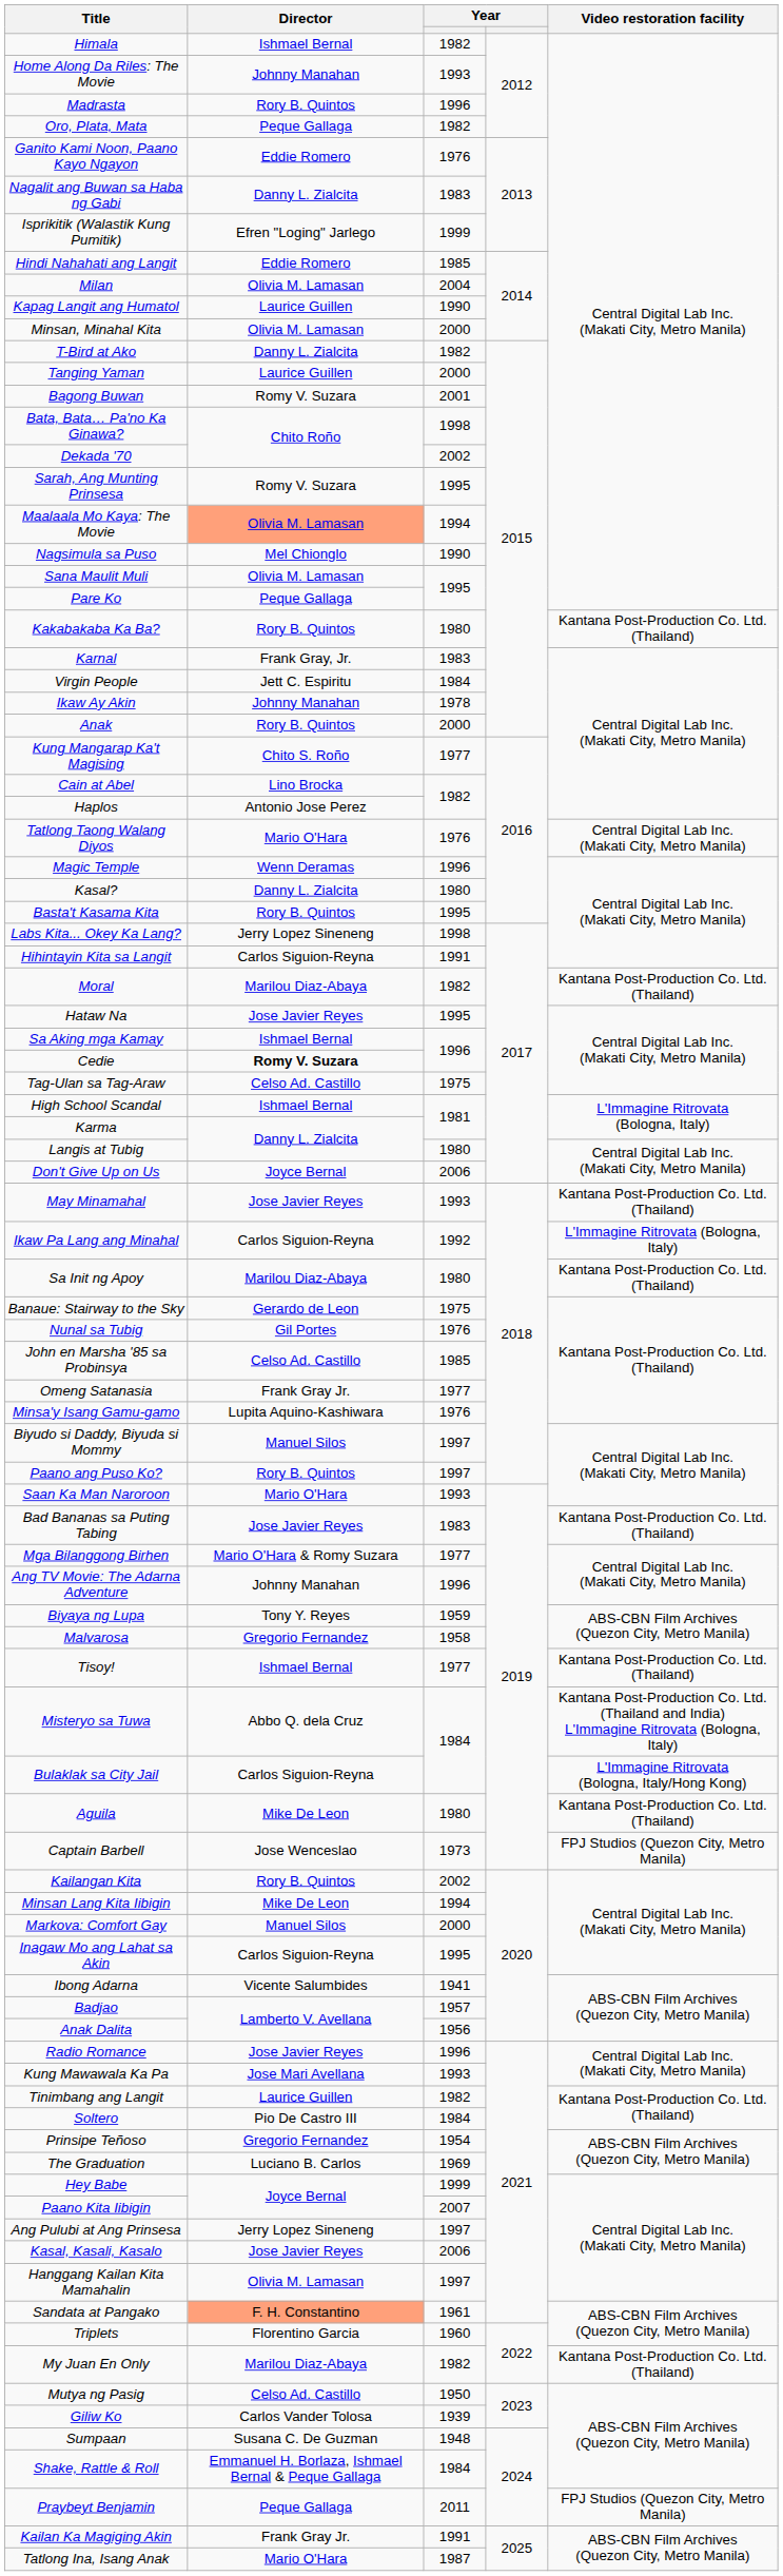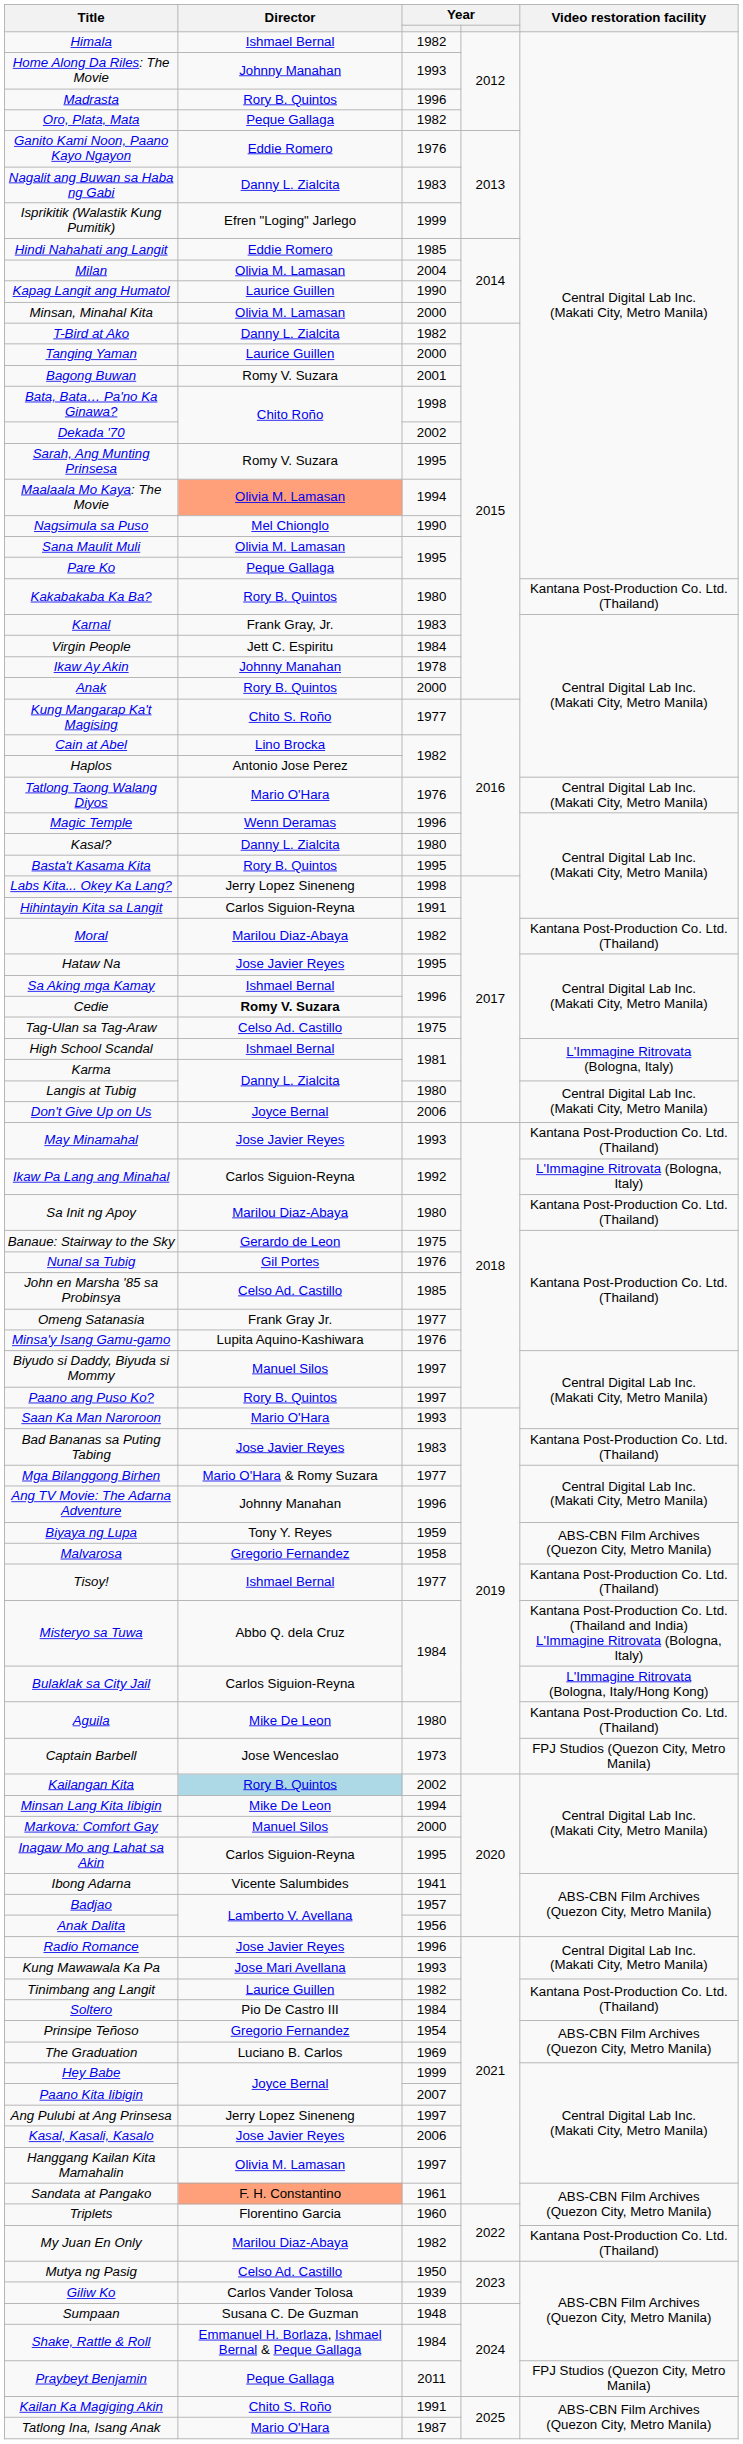Kailangan Kita | Director: no background -> lightblue background
Kailan Ka Magiging Akin | Director: Frank Gray Jr. -> Chito S. Roño
